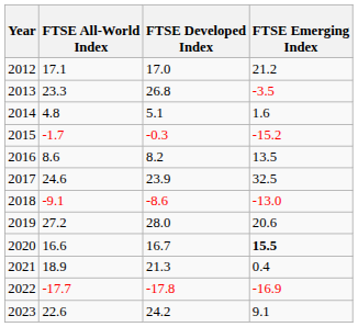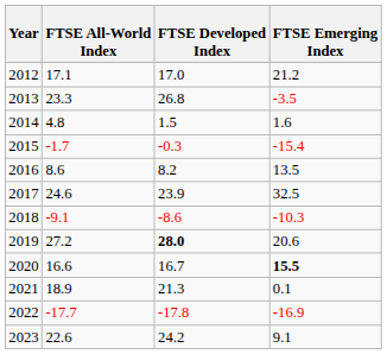2014 | FTSE Developed Index: 5.1 -> 1.5
2015 | FTSE Emerging Index: -15.2 -> -15.4
2018 | FTSE Emerging Index: -13.0 -> -10.3
2019 | FTSE Developed Index: normal -> bold
2021 | FTSE Emerging Index: 0.4 -> 0.1
